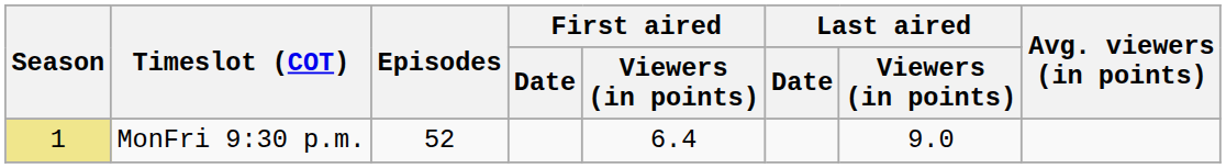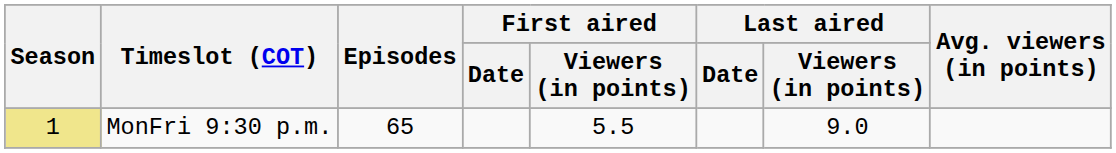MonFri 9:30 p.m. | Episodes: 52 -> 65
MonFri 9:30 p.m. | First aired / Viewers (in points): 6.4 -> 5.5
